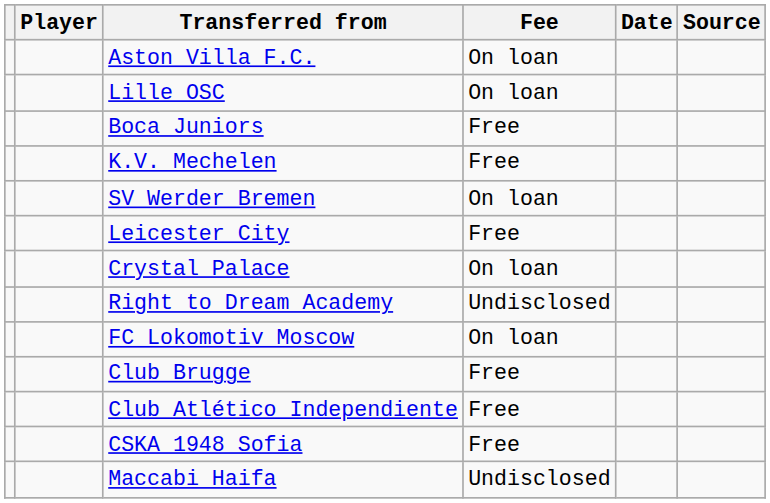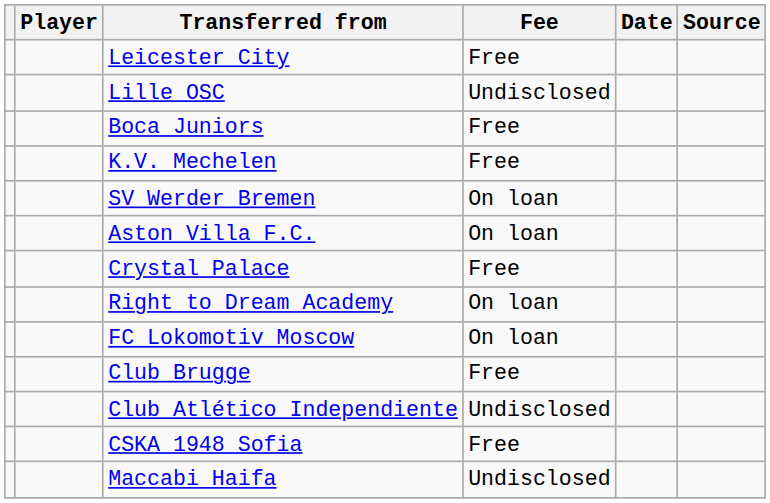rows swapped: Aston Villa F.C. <-> Leicester City
Lille OSC | Fee: On loan -> Undisclosed
Crystal Palace | Fee: On loan -> Free
Right to Dream Academy | Fee: Undisclosed -> On loan
Club Atlético Independiente | Fee: Free -> Undisclosed
